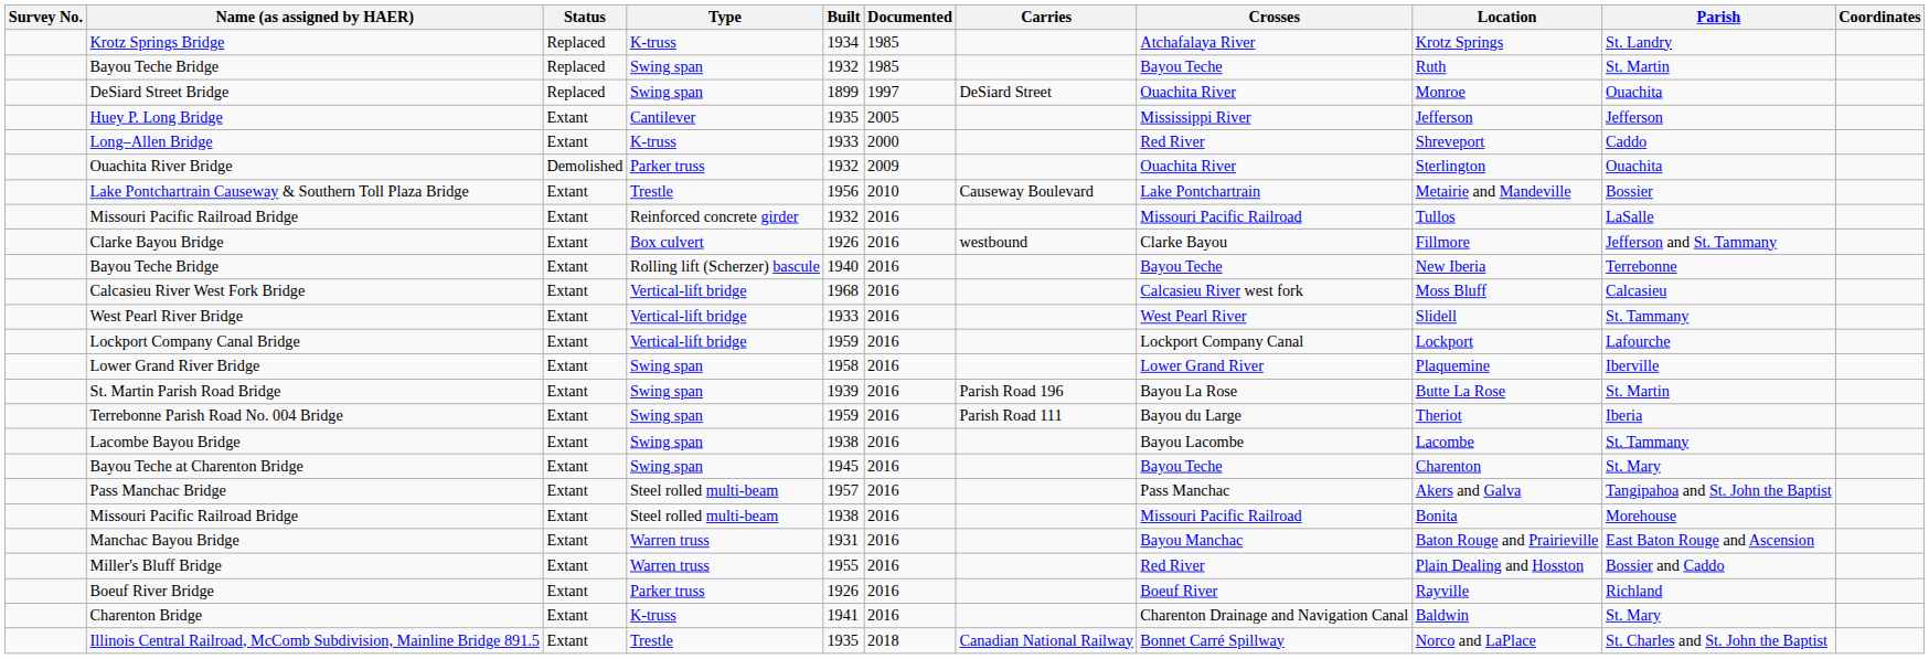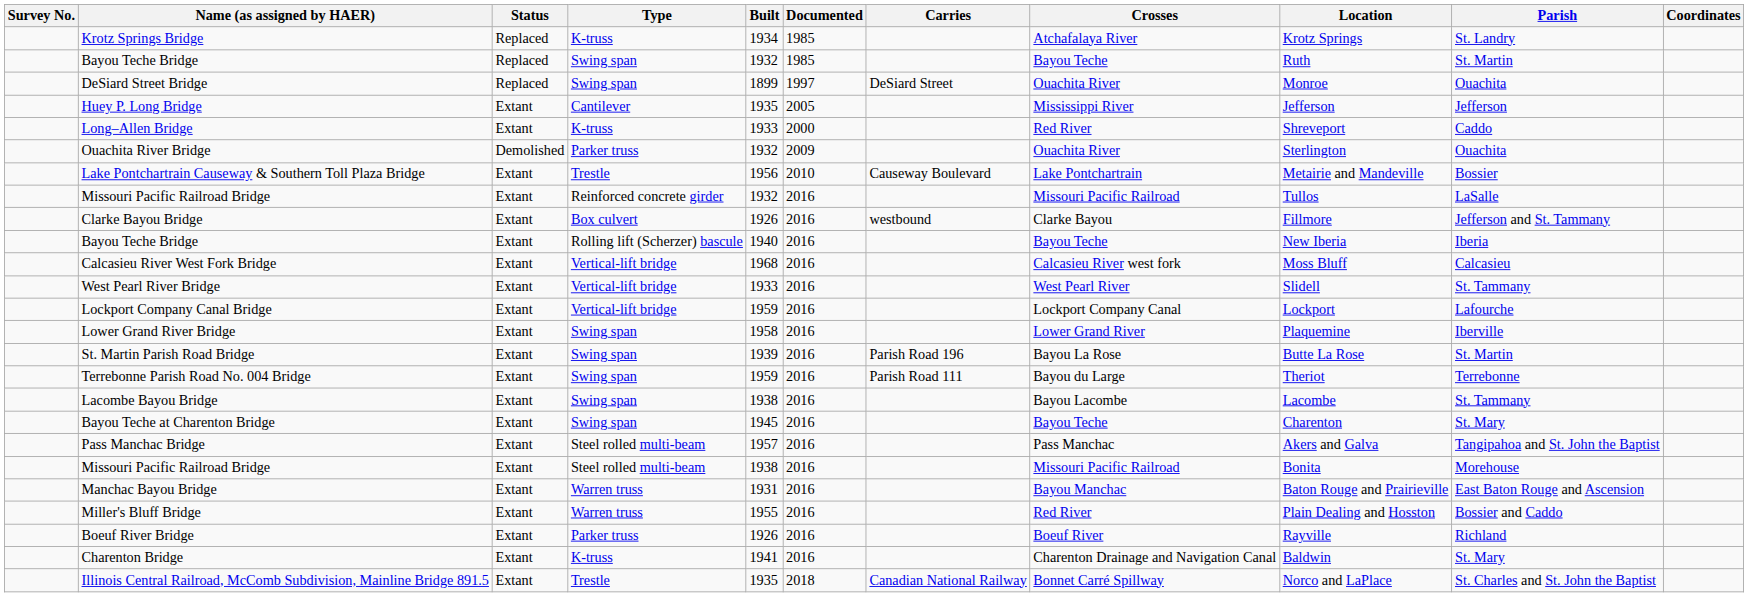Bayou Teche Bridge / Rolling lift (Scherzer) bascule | Parish: Terrebonne -> Iberia
Terrebonne Parish Road No. 004 Bridge | Parish: Iberia -> Terrebonne
